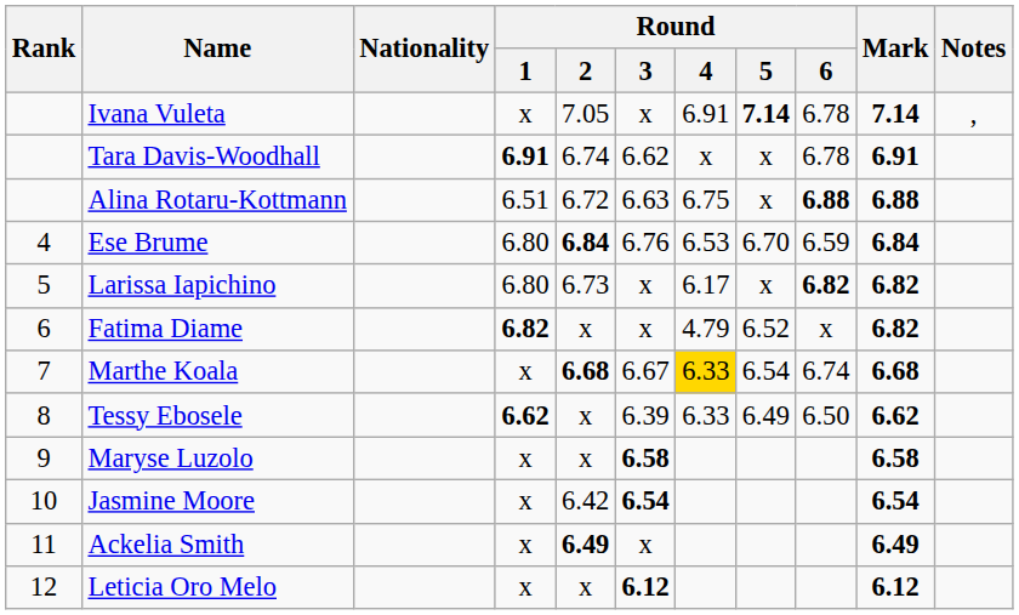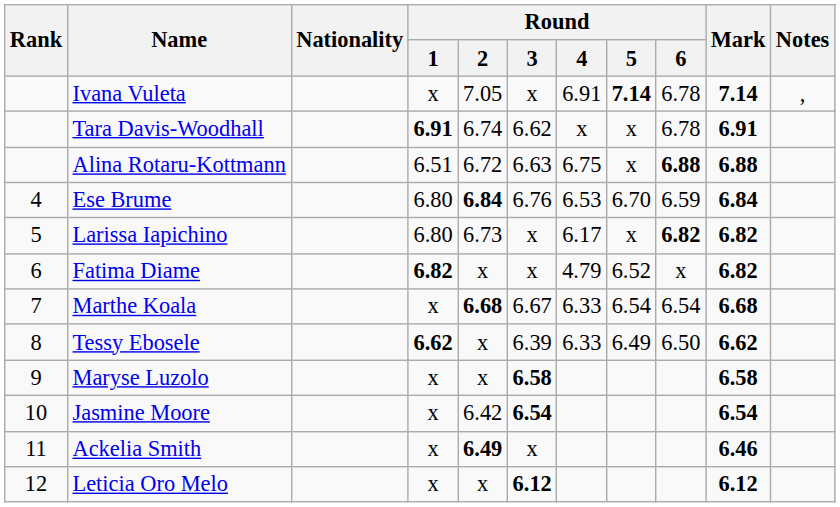Marthe Koala | Round / 4: gold background -> no background
Marthe Koala | Round / 6: 6.74 -> 6.54
Ackelia Smith | Mark: 6.49 -> 6.46
